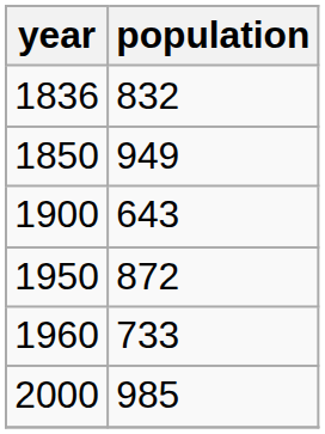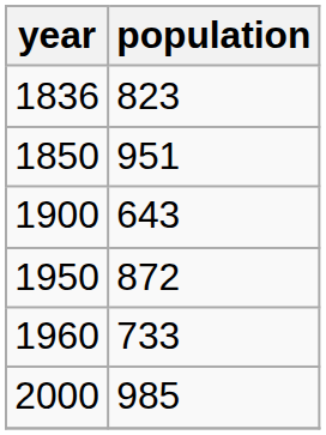1836 | population: 832 -> 823
1850 | population: 949 -> 951
